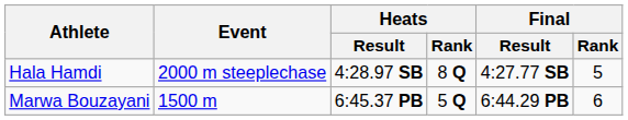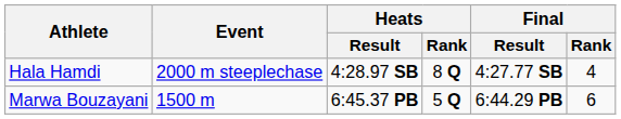Hala Hamdi | Final / Rank: 5 -> 4
